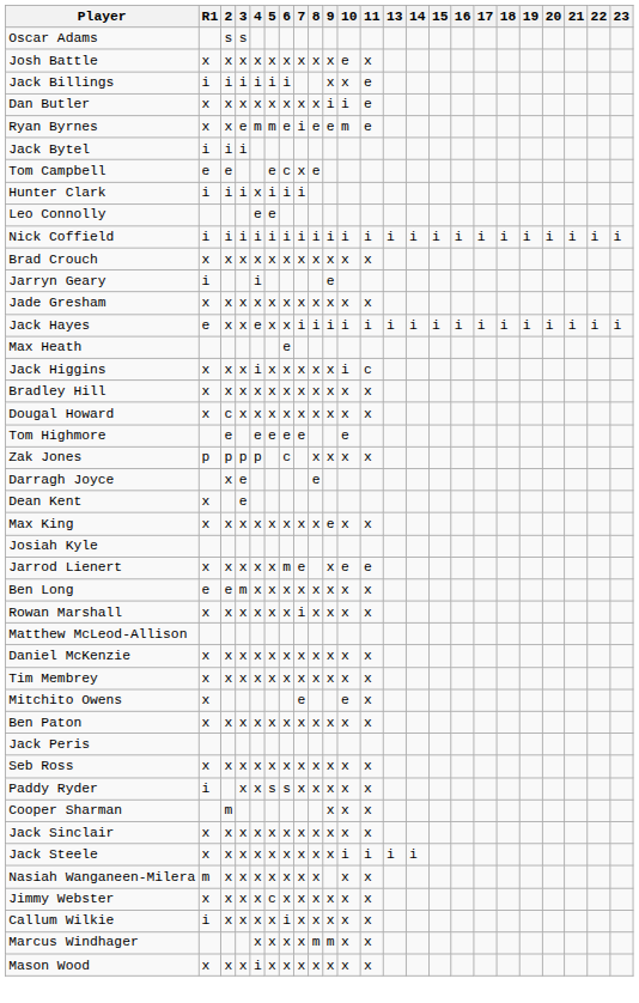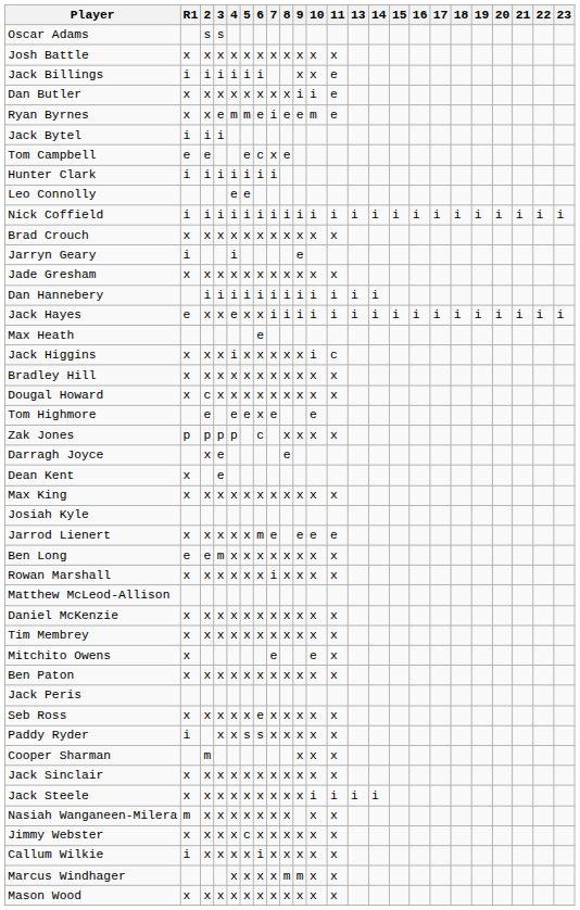Josh Battle | 10: e -> x
Hunter Clark | 4: x -> i
+ row: Dan Hannebery | i | i | i | i | i | i | i | i | i | i | i | i
Tom Highmore | 6: e -> x
Max King | 9: e -> x
Jarrod Lienert | 9: x -> e
Seb Ross | 6: x -> e
Mason Wood | 4: i -> x
